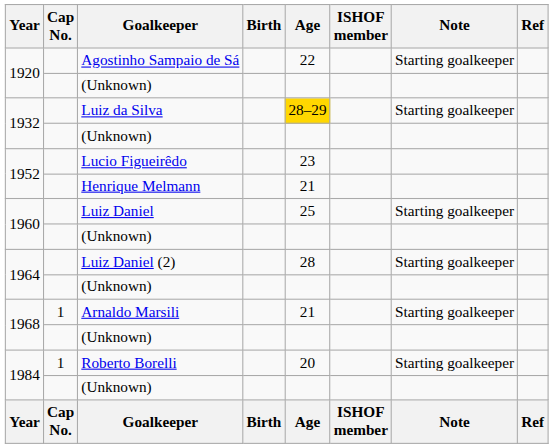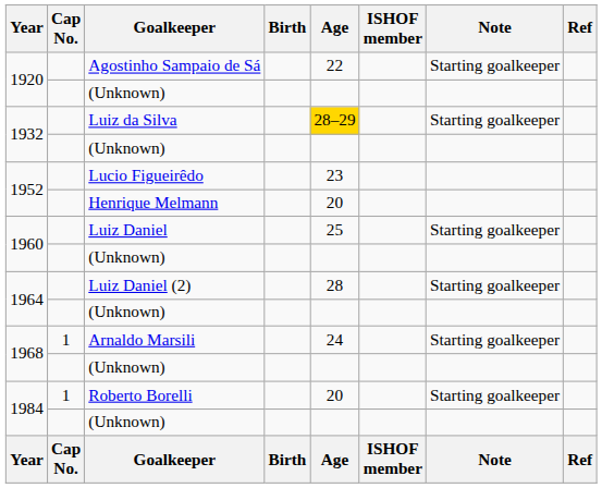Henrique Melmann | Age: 21 -> 20
Arnaldo Marsili | Age: 21 -> 24
